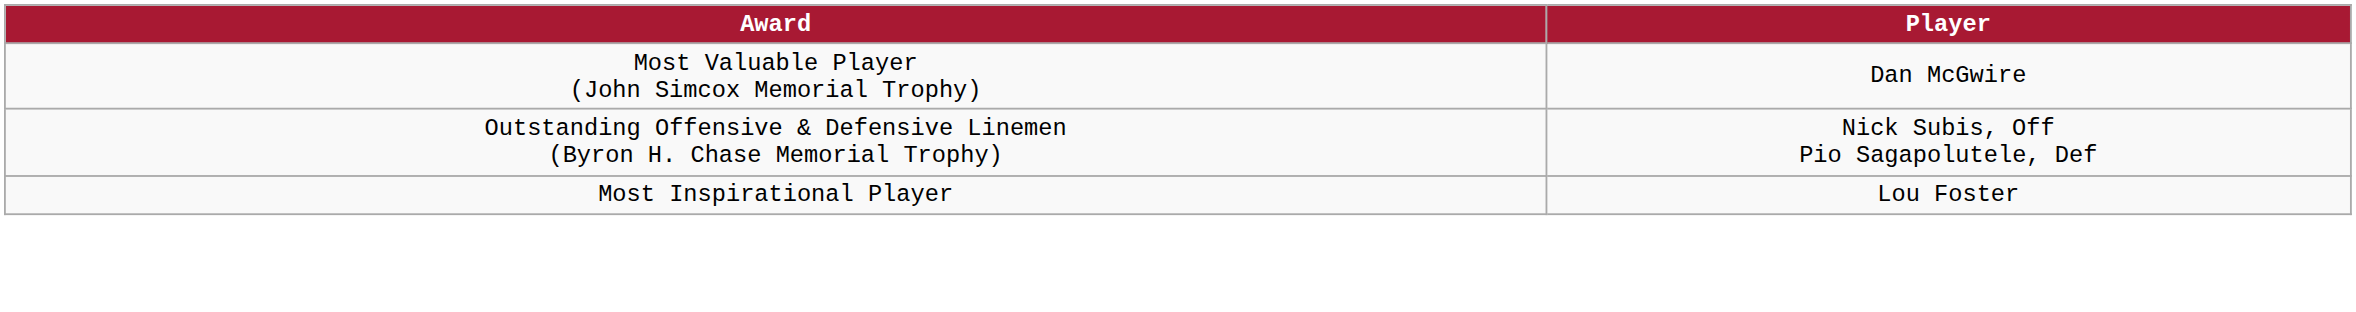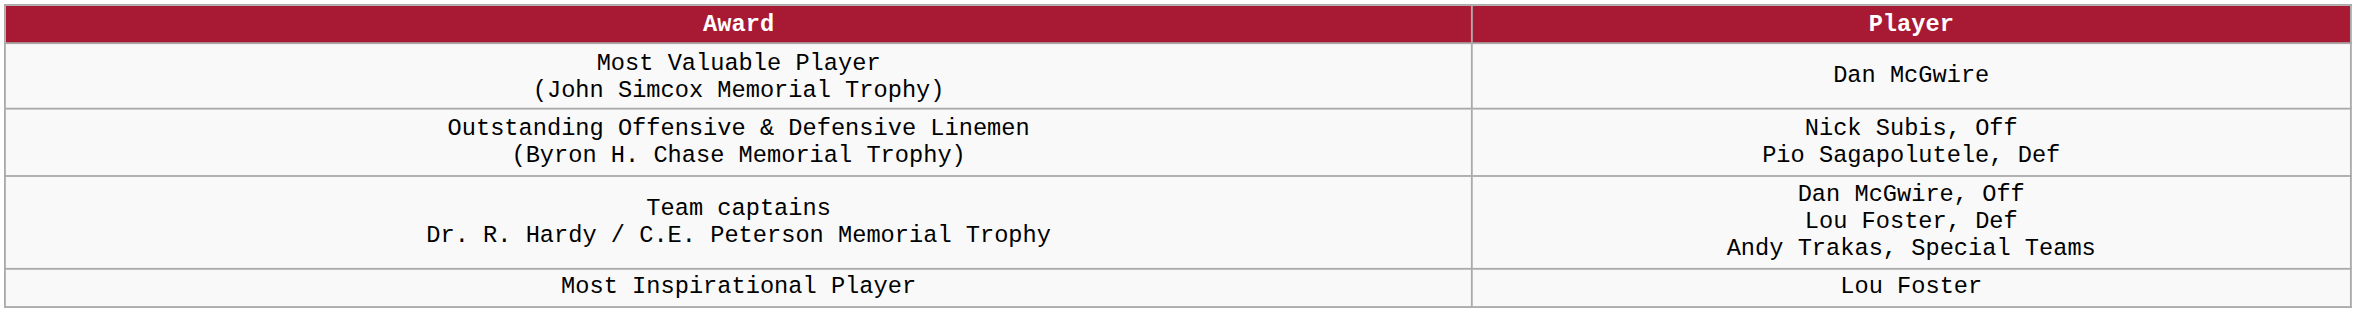+ row: Team captains Dr. R. Hardy / C.E. Peterson Memorial Trophy | Dan McGwire, Off Lou Foster, Def Andy Trakas, Special Teams
